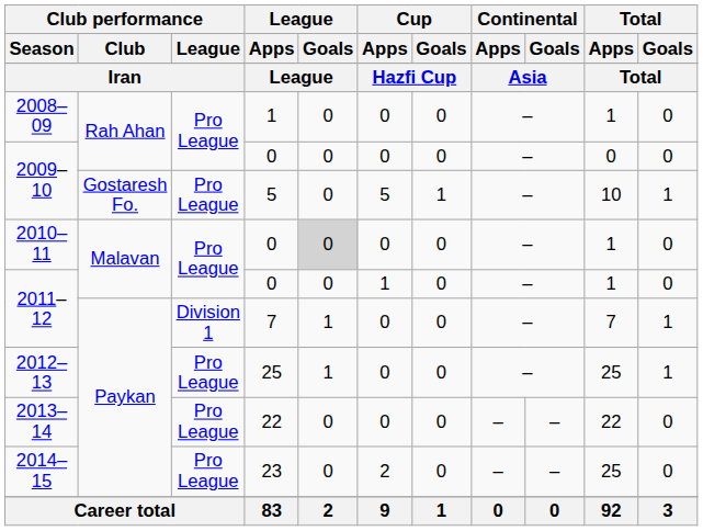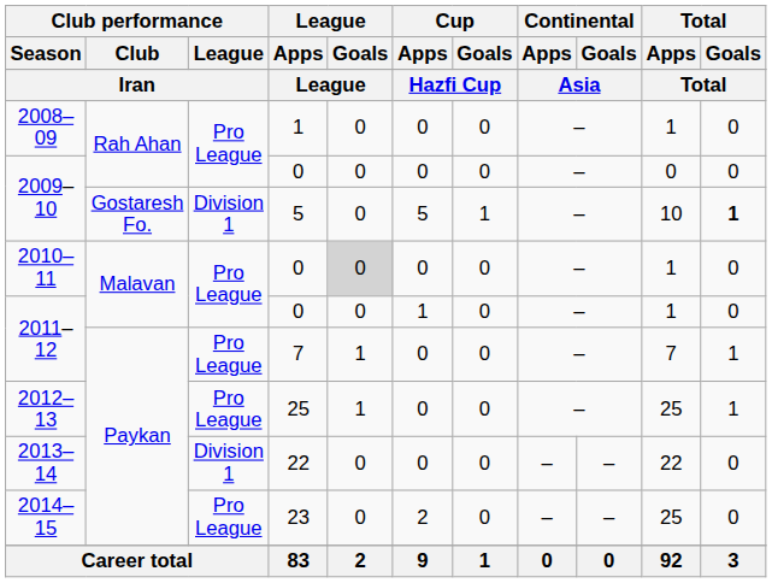2009–10 / 5 | Club performance / League: Pro League -> Division 1
2009–10 / 5 | Total / Goals: normal -> bold
2011–12 / 7 | Club performance / League: Division 1 -> Pro League
2013–14 | Club performance / League: Pro League -> Division 1
